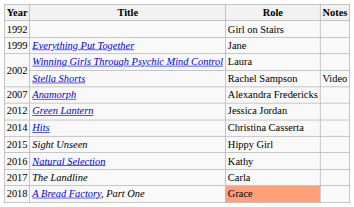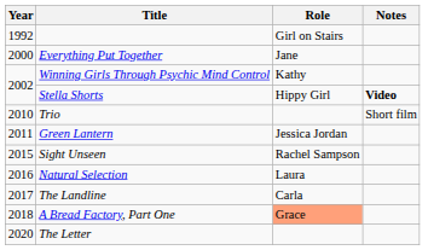Everything Put Together | Year: 1999 -> 2000
Winning Girls Through Psychic Mind Control | Role: Laura -> Kathy
Stella Shorts | Role: Rachel Sampson -> Hippy Girl
Stella Shorts | Notes: normal -> bold
- row: 2007 | Anamorph | Alexandra Fredericks
+ row: 2010 | Trio | Short film
Green Lantern | Year: 2012 -> 2011
- row: 2014 | Hits | Christina Casserta
Sight Unseen | Role: Hippy Girl -> Rachel Sampson
Natural Selection | Role: Kathy -> Laura
+ row: 2020 | The Letter
